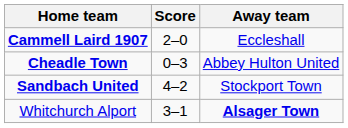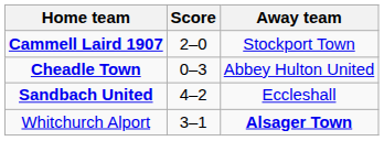Cammell Laird 1907 | Away team: Eccleshall -> Stockport Town
Sandbach United | Away team: Stockport Town -> Eccleshall
